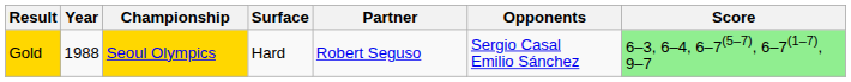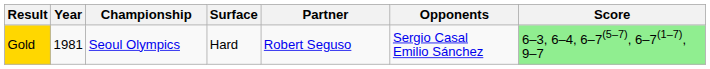Gold | Year: 1988 -> 1981
Gold | Championship: gold background -> no background
